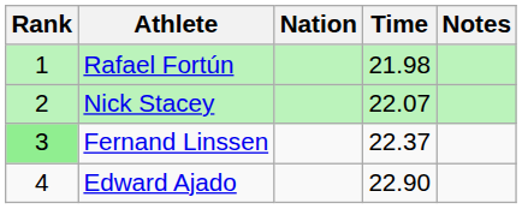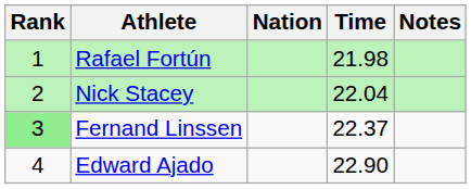Nick Stacey | Time: 22.07 -> 22.04
